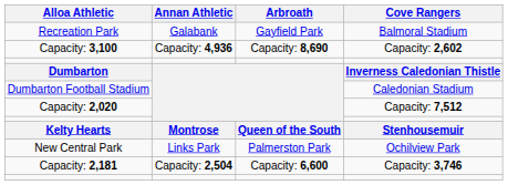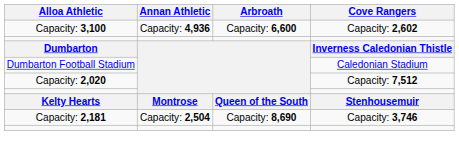- row: Recreation Park | Galabank | Gayfield Park | Balmoral Stadium
Capacity: 3,100 | Arbroath: Capacity: 8,690 -> Capacity: 6,600
- row: New Central Park | Links Park | Palmerston Park | Ochilview Park
Capacity: 2,181 | Arbroath: Capacity: 6,600 -> Capacity: 8,690
